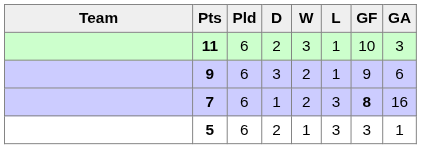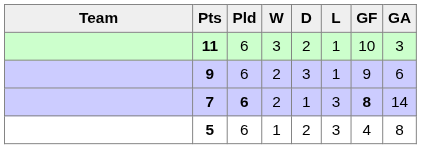columns swapped: W <-> D
7 | Pld: normal -> bold
7 | GA: 16 -> 14
5 | GF: 3 -> 4
5 | GA: 1 -> 8
